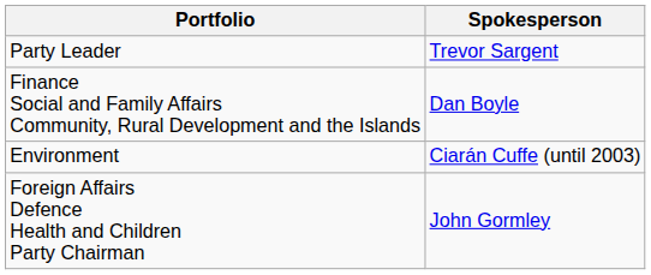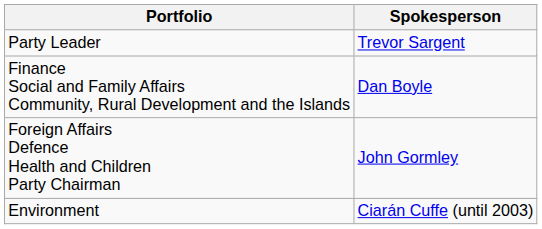rows swapped: Foreign Affairs Defence Health and Children Party Chairman <-> Environment
